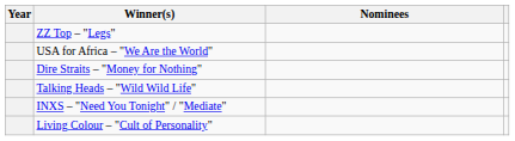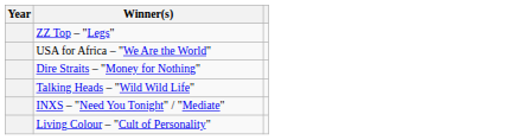- column: Nominees
